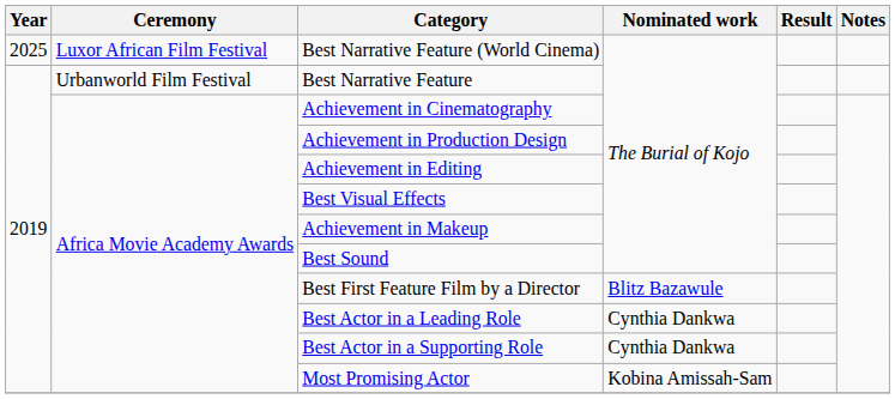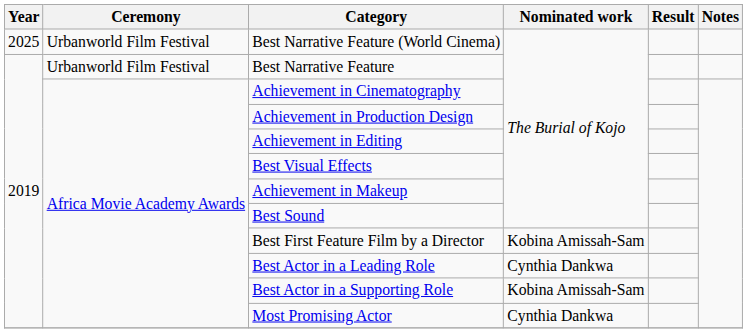Best Narrative Feature (World Cinema) | Ceremony: Luxor African Film Festival -> Urbanworld Film Festival
Best First Feature Film by a Director | Nominated work: Blitz Bazawule -> Kobina Amissah-Sam
Best Actor in a Supporting Role | Nominated work: Cynthia Dankwa -> Kobina Amissah-Sam
Most Promising Actor | Nominated work: Kobina Amissah-Sam -> Cynthia Dankwa
